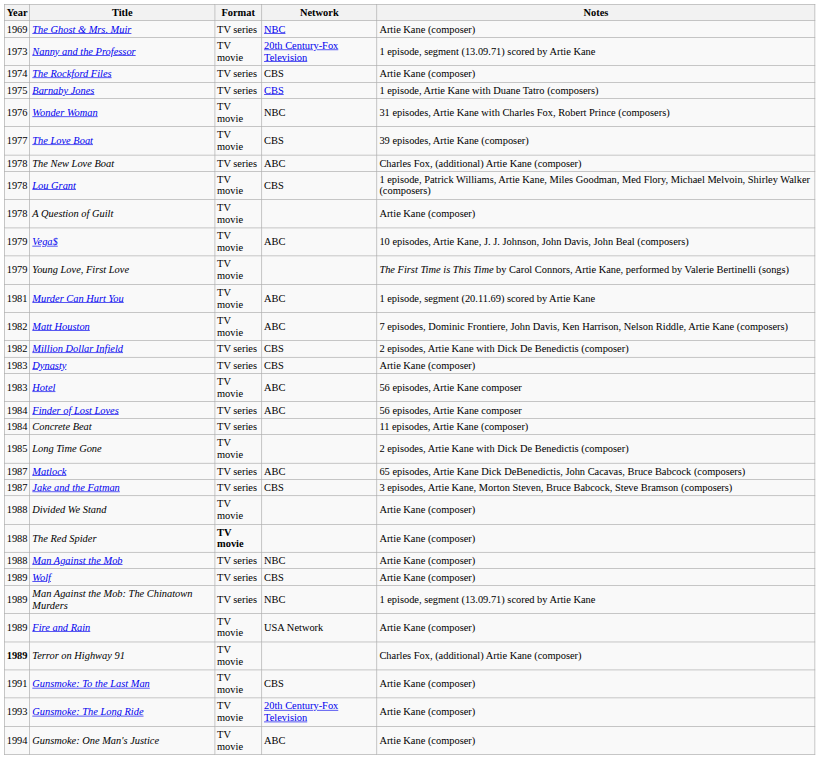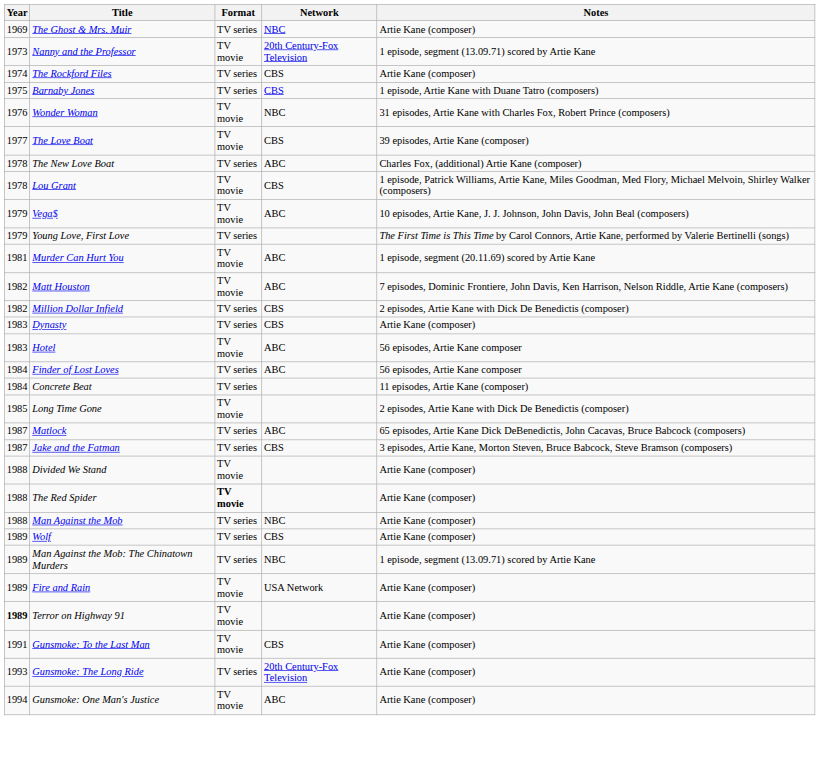- row: 1978 | A Question of Guilt | TV movie | Artie Kane (composer)
Young Love, First Love | Format: TV movie -> TV series
Terror on Highway 91 | Notes: Charles Fox, (additional) Artie Kane (composer) -> Artie Kane (composer)
Gunsmoke: The Long Ride | Format: TV movie -> TV series
